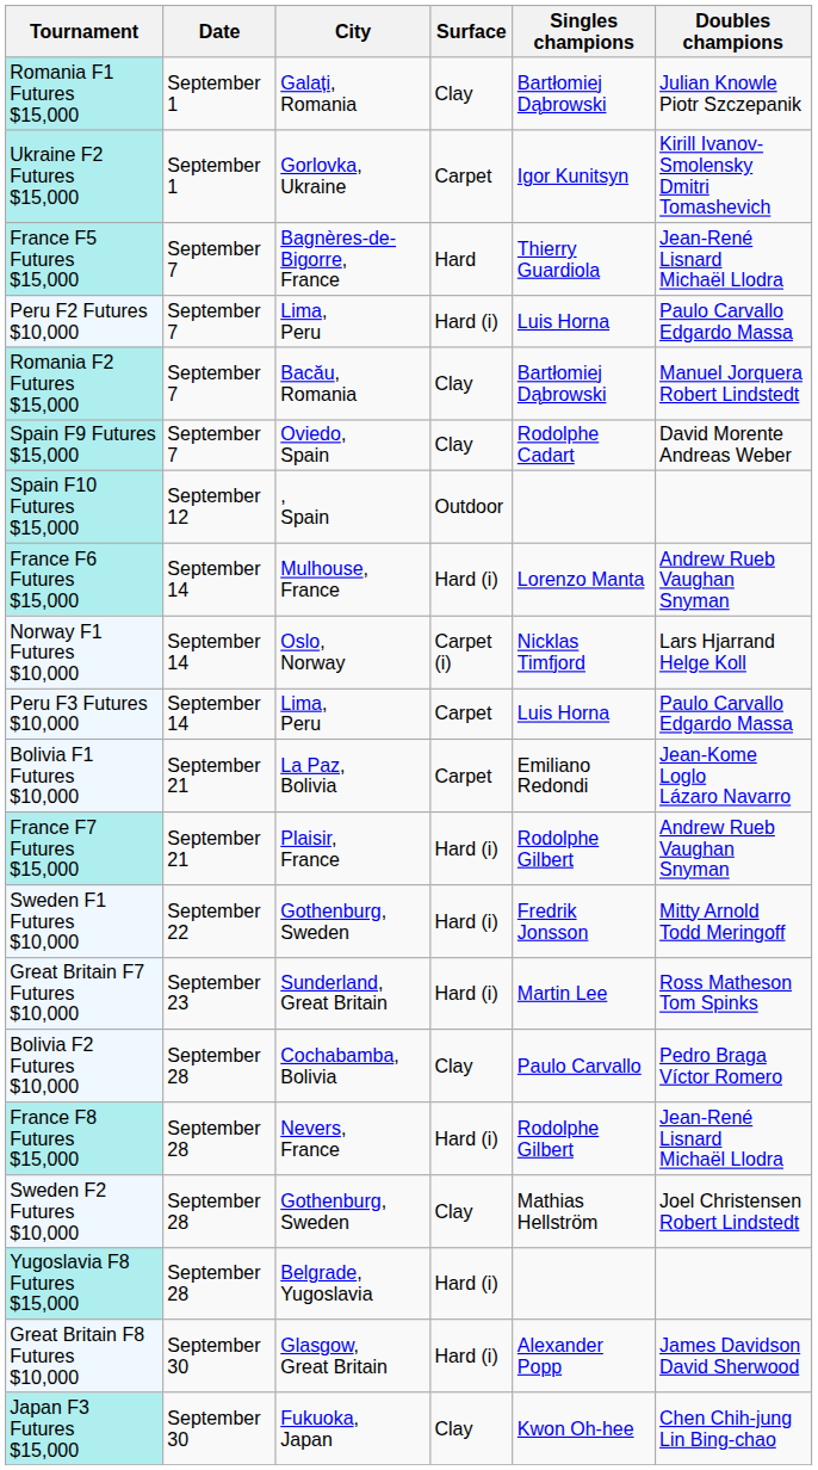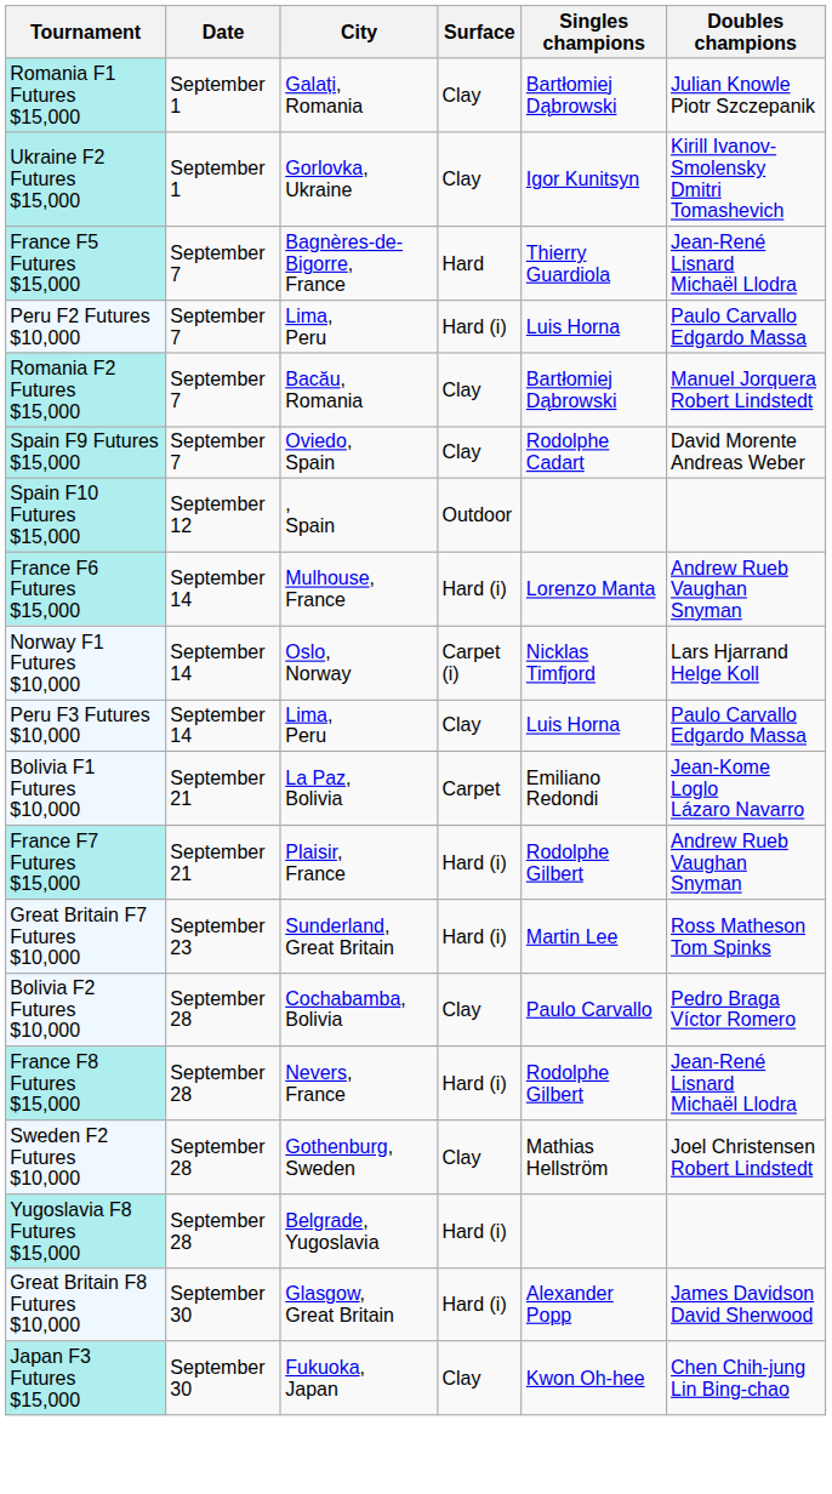Ukraine F2 Futures $15,000 | Surface: Carpet -> Clay
Peru F3 Futures $10,000 | Surface: Carpet -> Clay
- row: Sweden F1 Futures $10,000 | September 22 | Gothenburg, Sweden | Hard (i) | Fredrik Jonsson | Mitty Arnold Todd Meringoff
